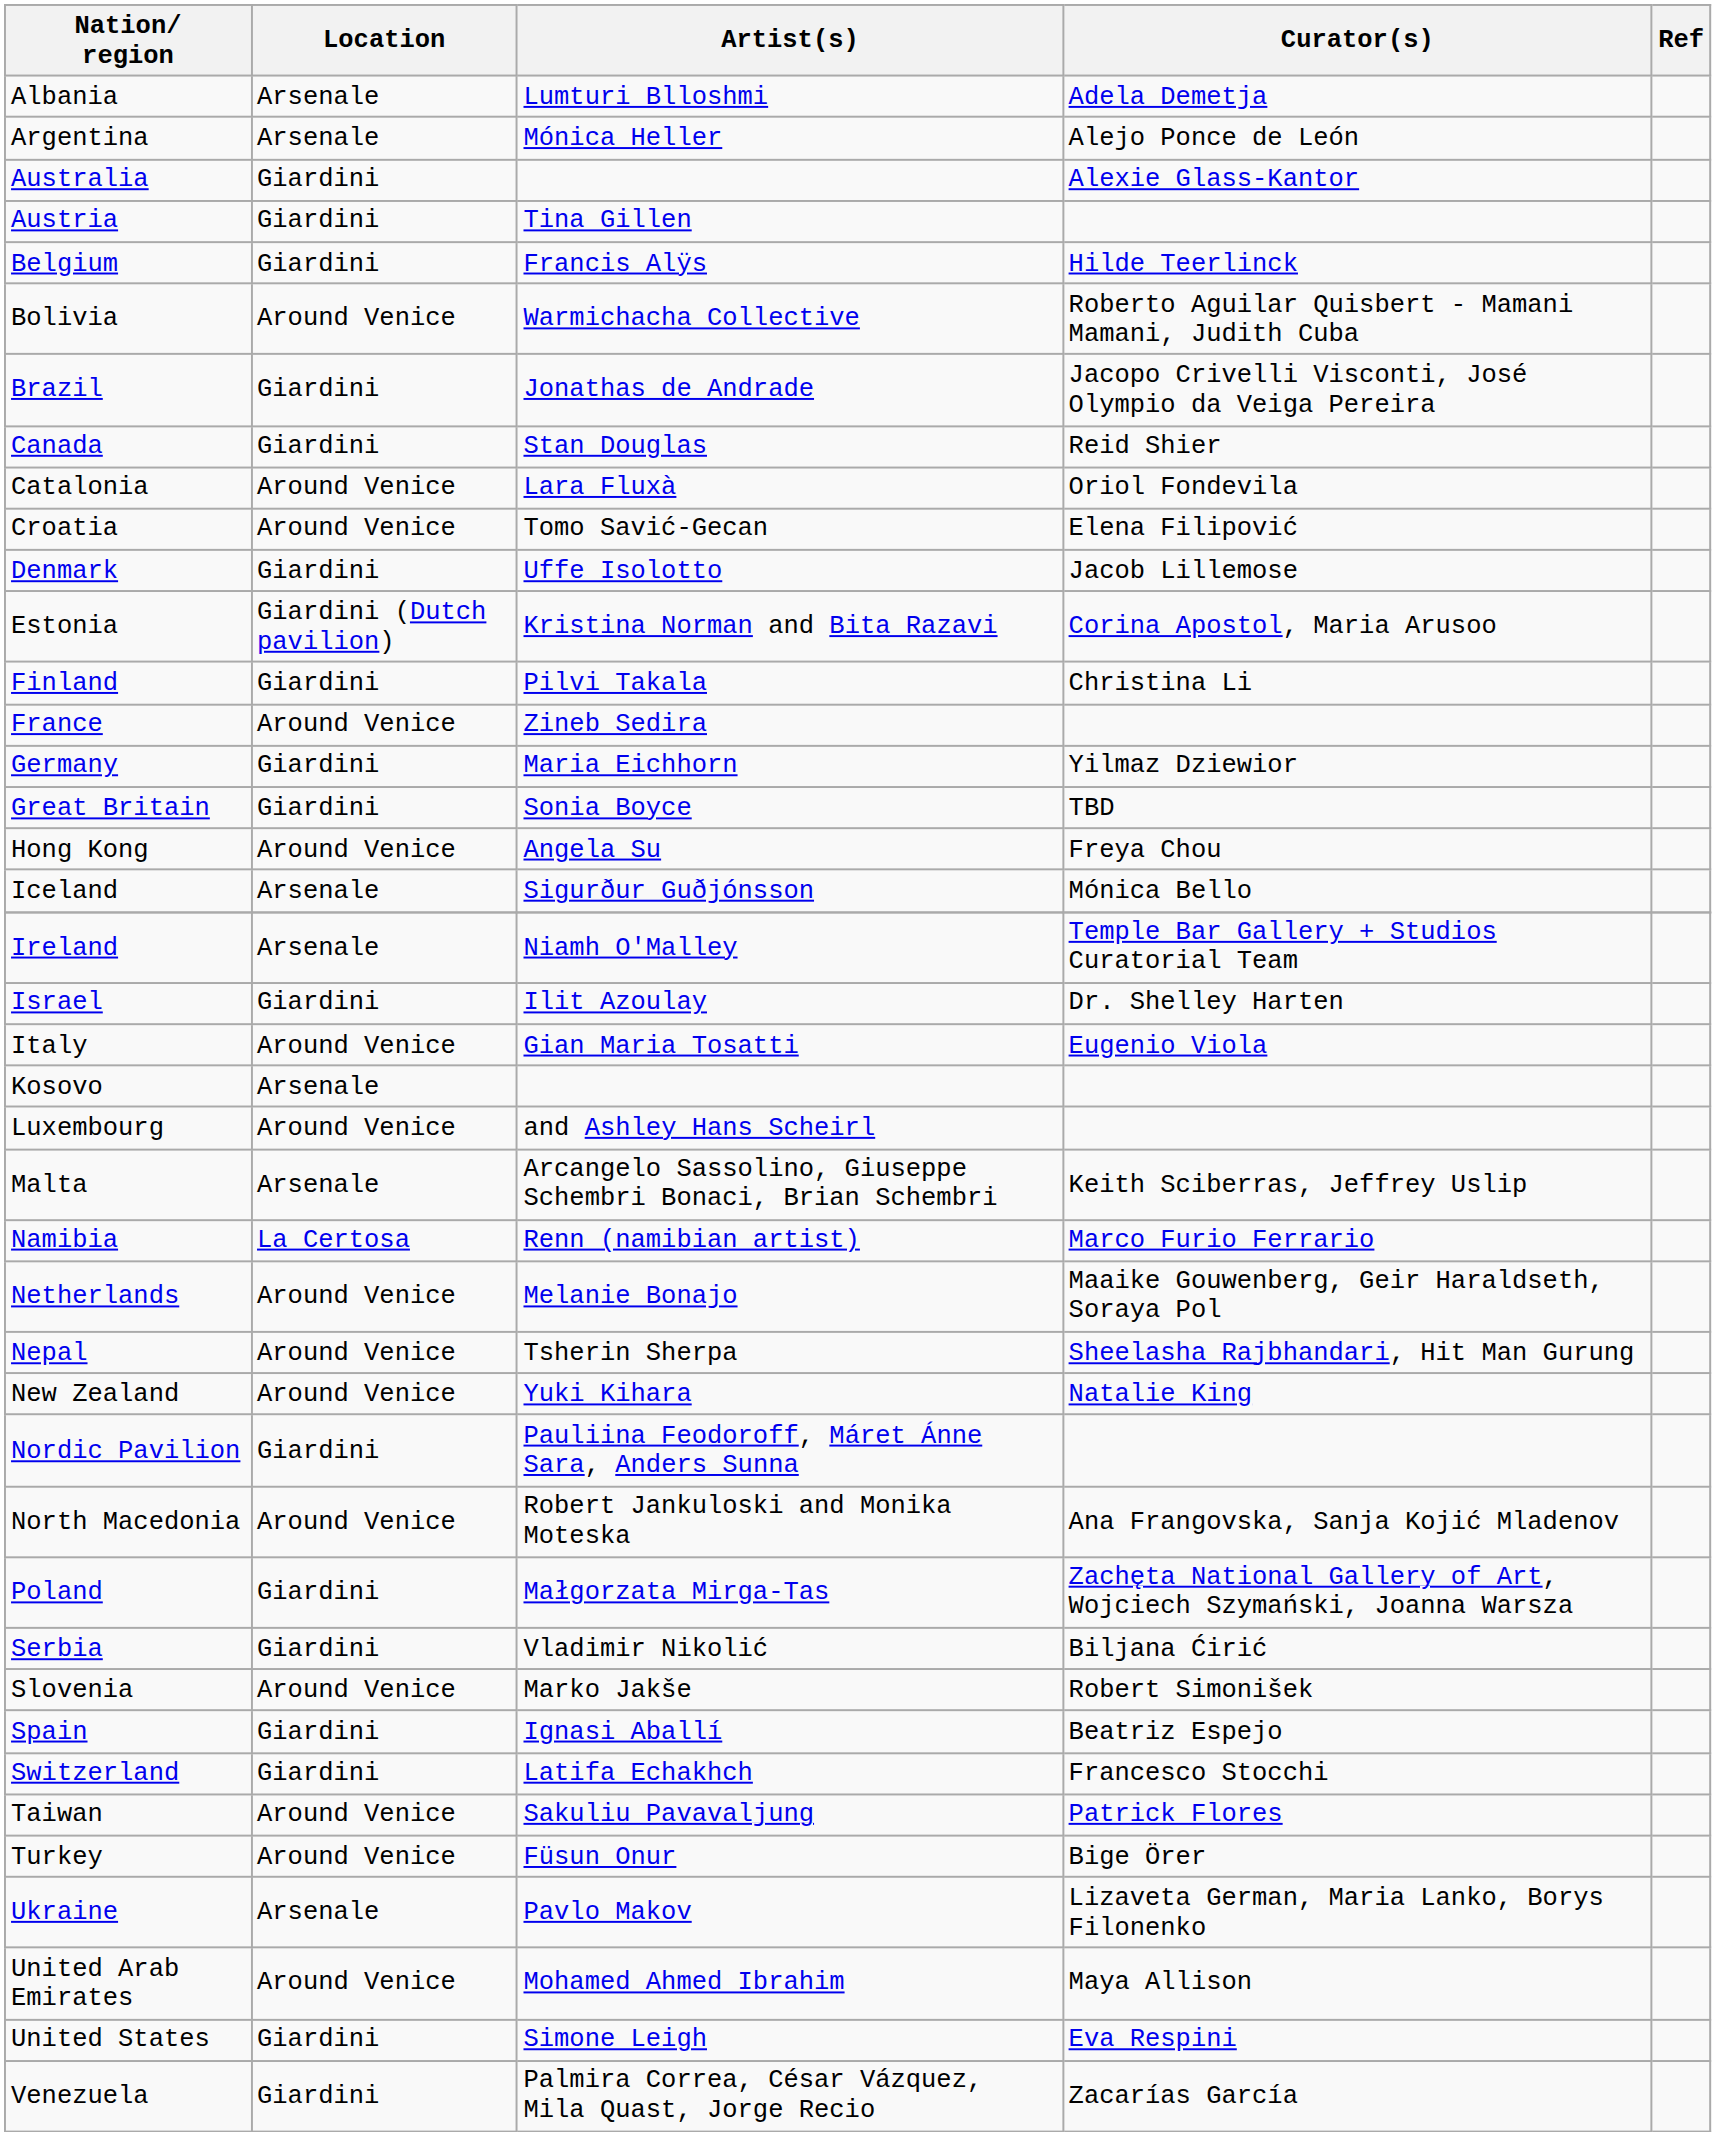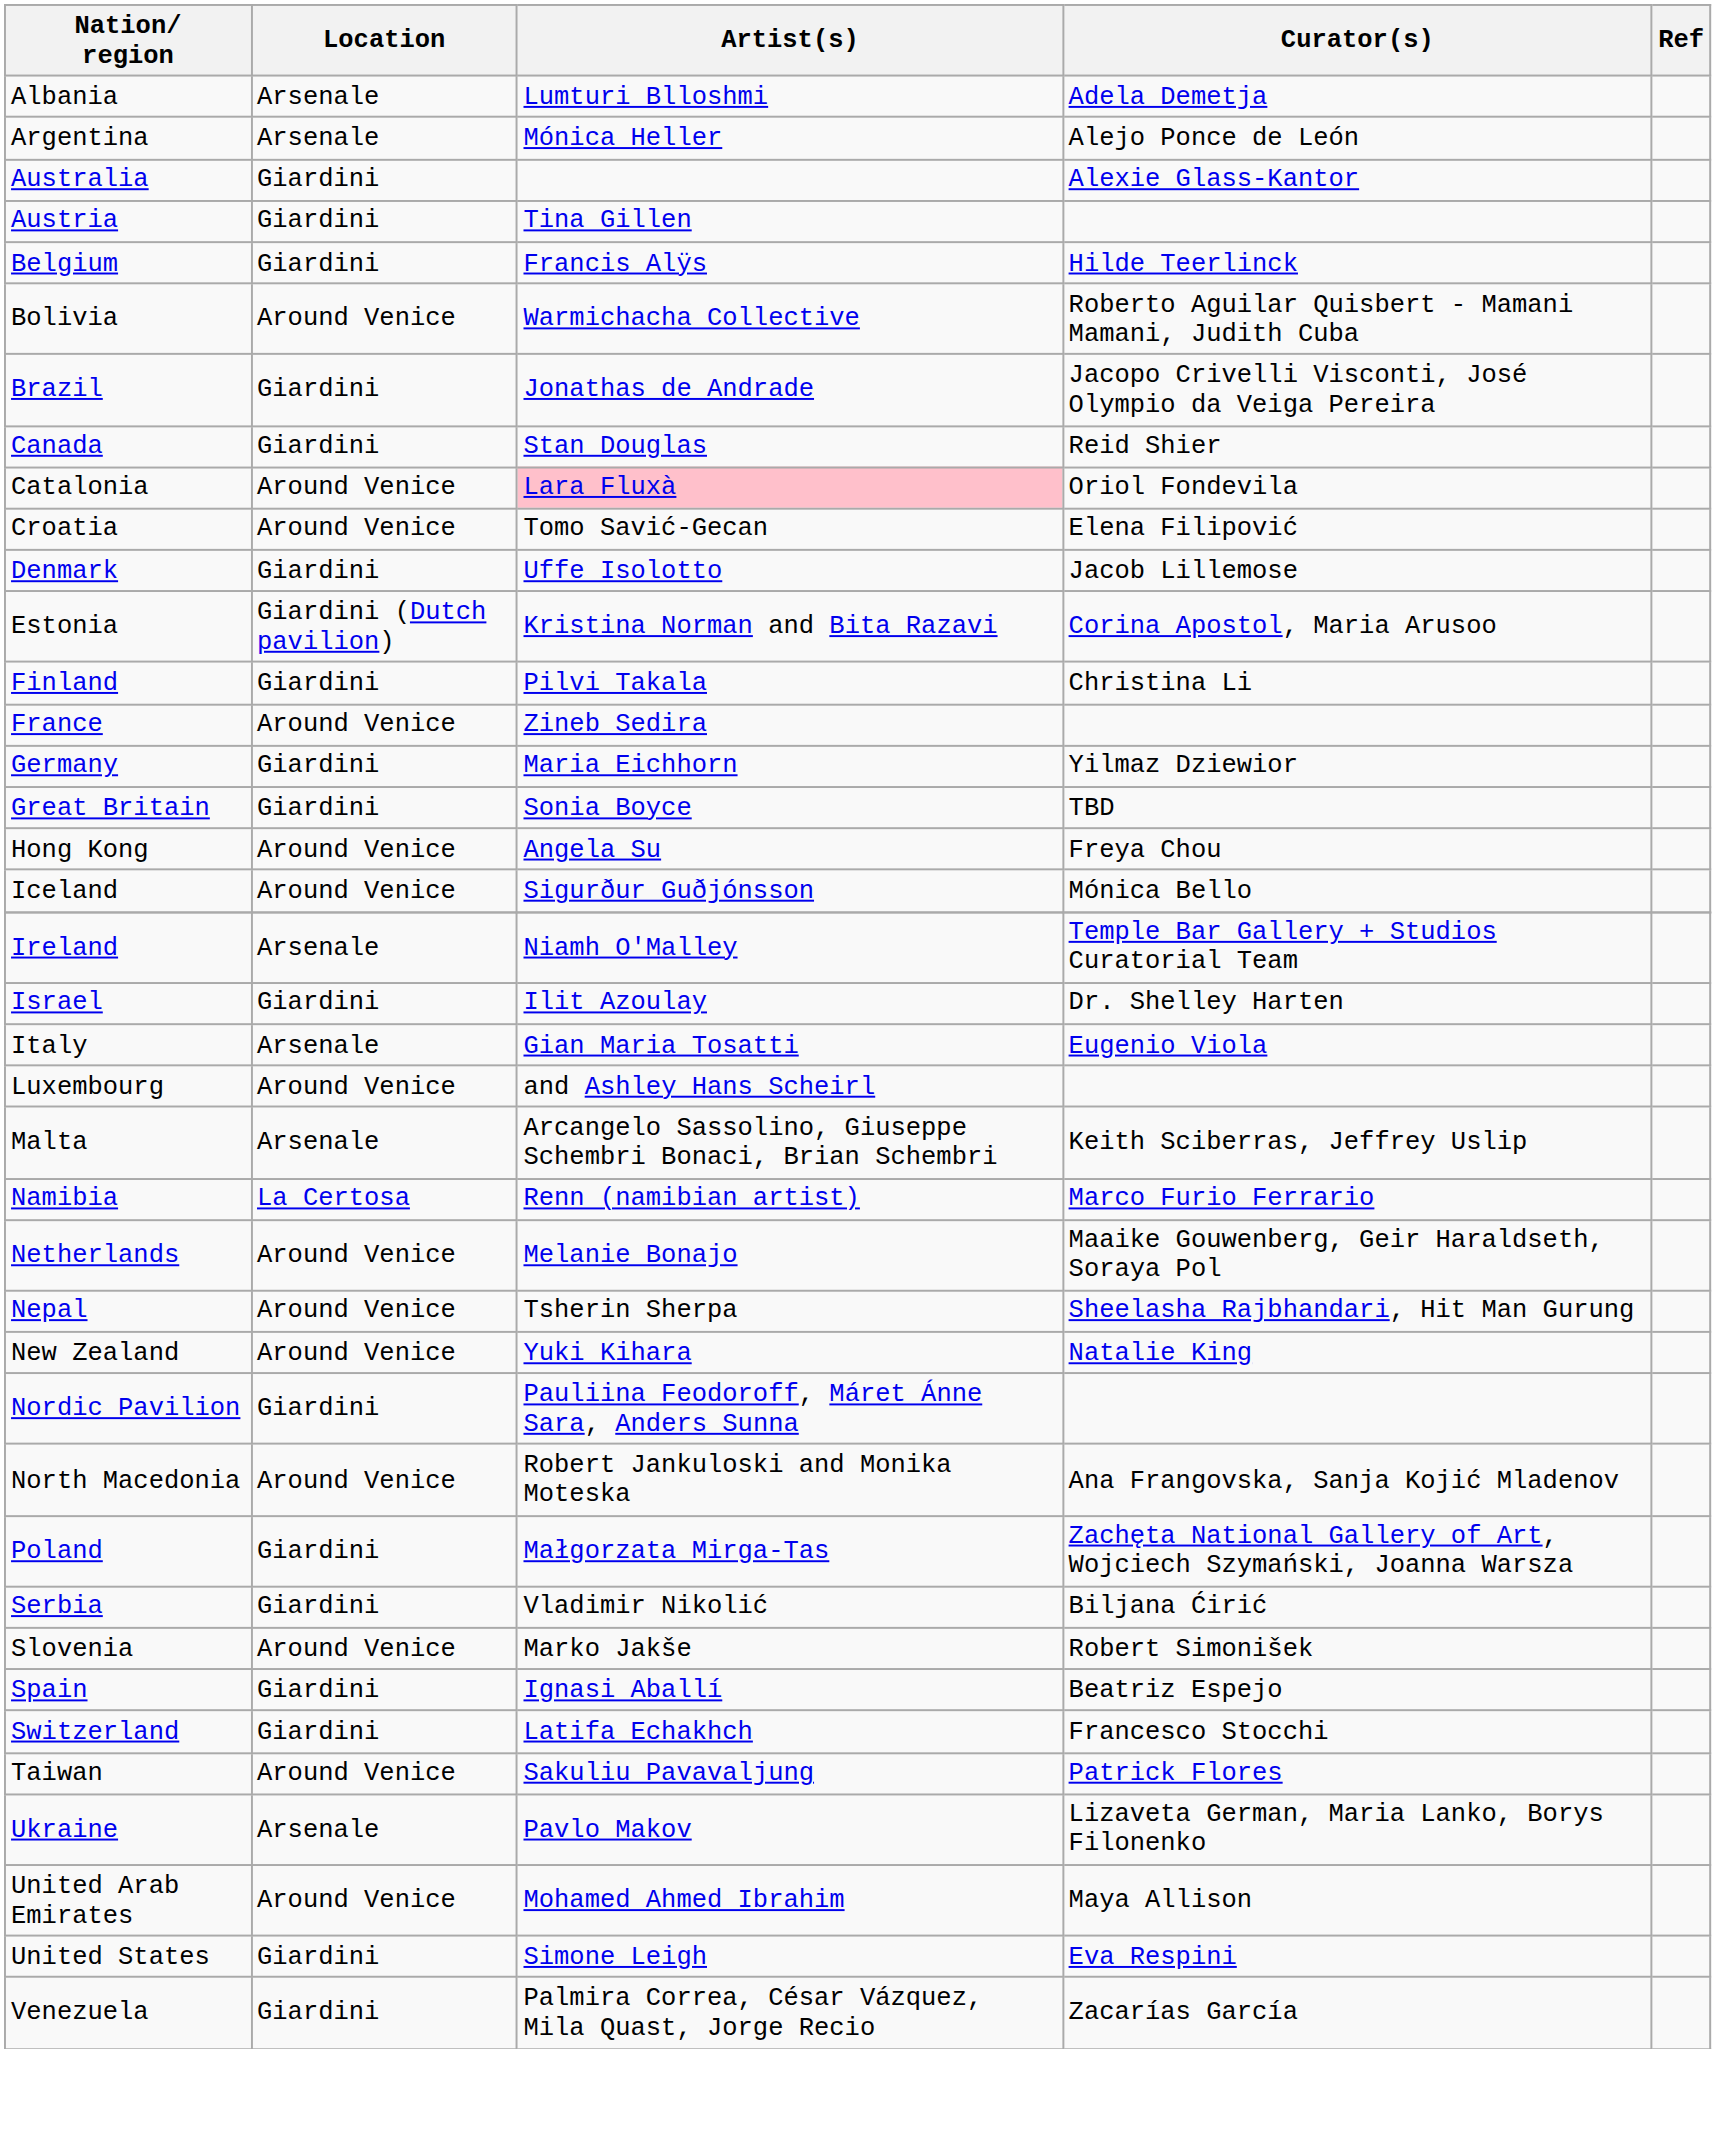Catalonia | Artist(s): no background -> pink background
Iceland | Location: Arsenale -> Around Venice
Italy | Location: Around Venice -> Arsenale
- row: Kosovo | Arsenale
- row: Turkey | Around Venice | Füsun Onur | Bige Örer
